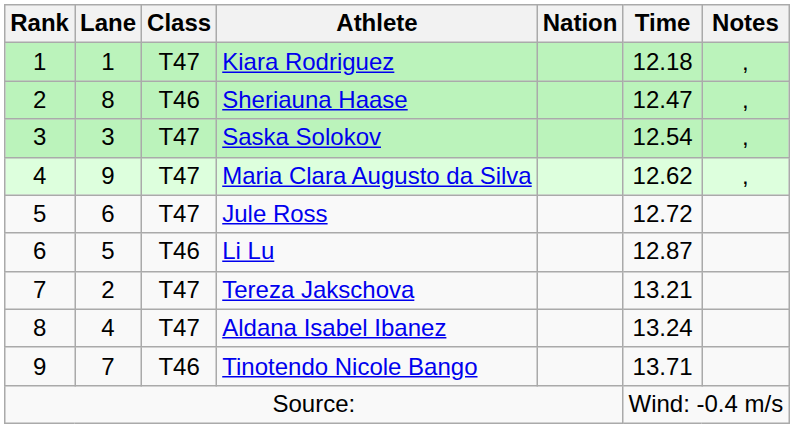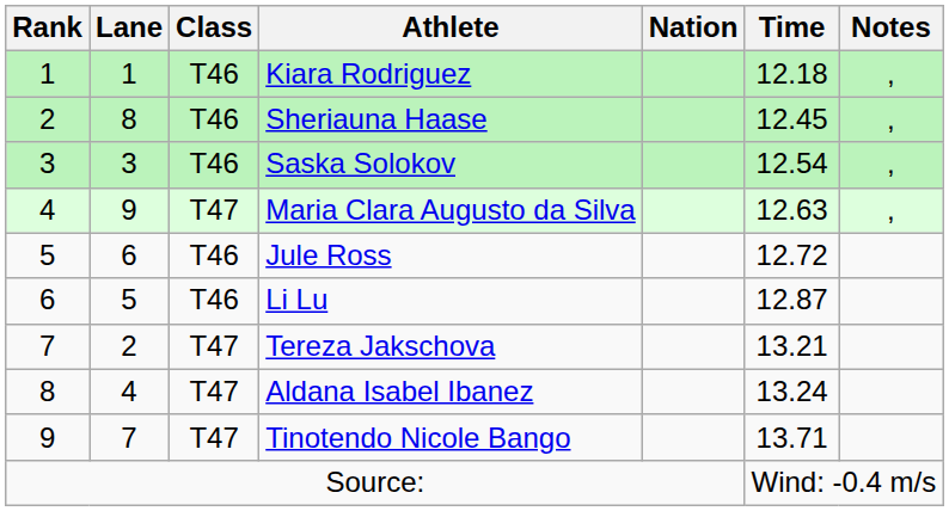Kiara Rodriguez | Class: T47 -> T46
Sheriauna Haase | Time: 12.47 -> 12.45
Saska Solokov | Class: T47 -> T46
Maria Clara Augusto da Silva | Time: 12.62 -> 12.63
Jule Ross | Class: T47 -> T46
Tinotendo Nicole Bango | Class: T46 -> T47
